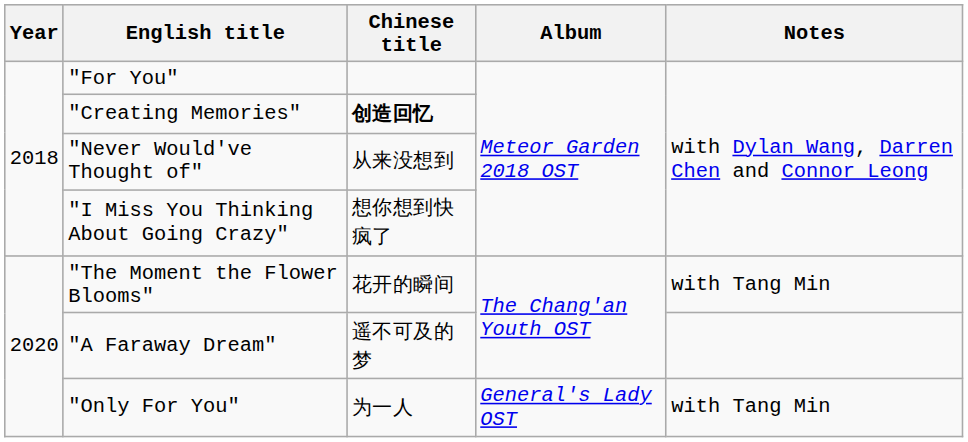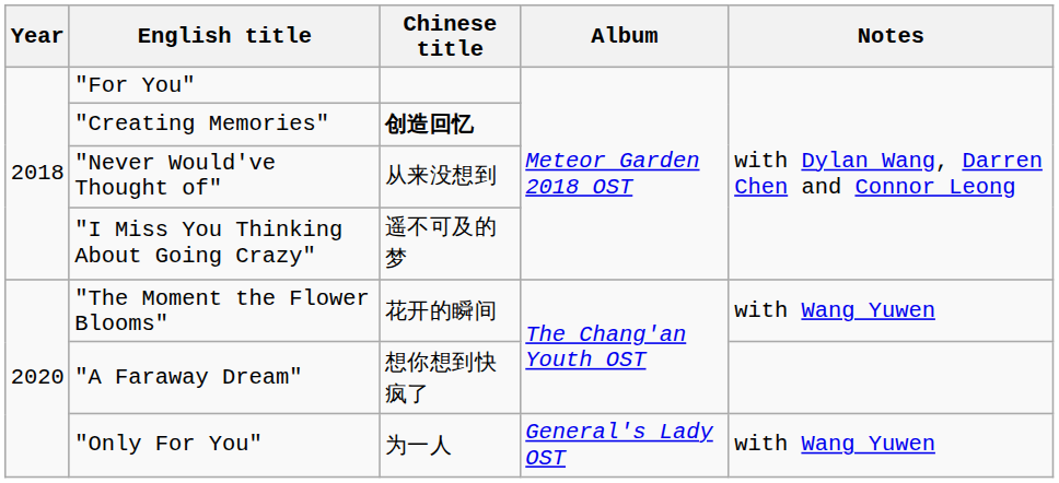"I Miss You Thinking About Going Crazy" | Chinese title: 想你想到快疯了 -> 遥不可及的梦
"The Moment the Flower Blooms" | Notes: with Tang Min -> with Wang Yuwen
"A Faraway Dream" | Chinese title: 遥不可及的梦 -> 想你想到快疯了
"Only For You" | Notes: with Tang Min -> with Wang Yuwen
